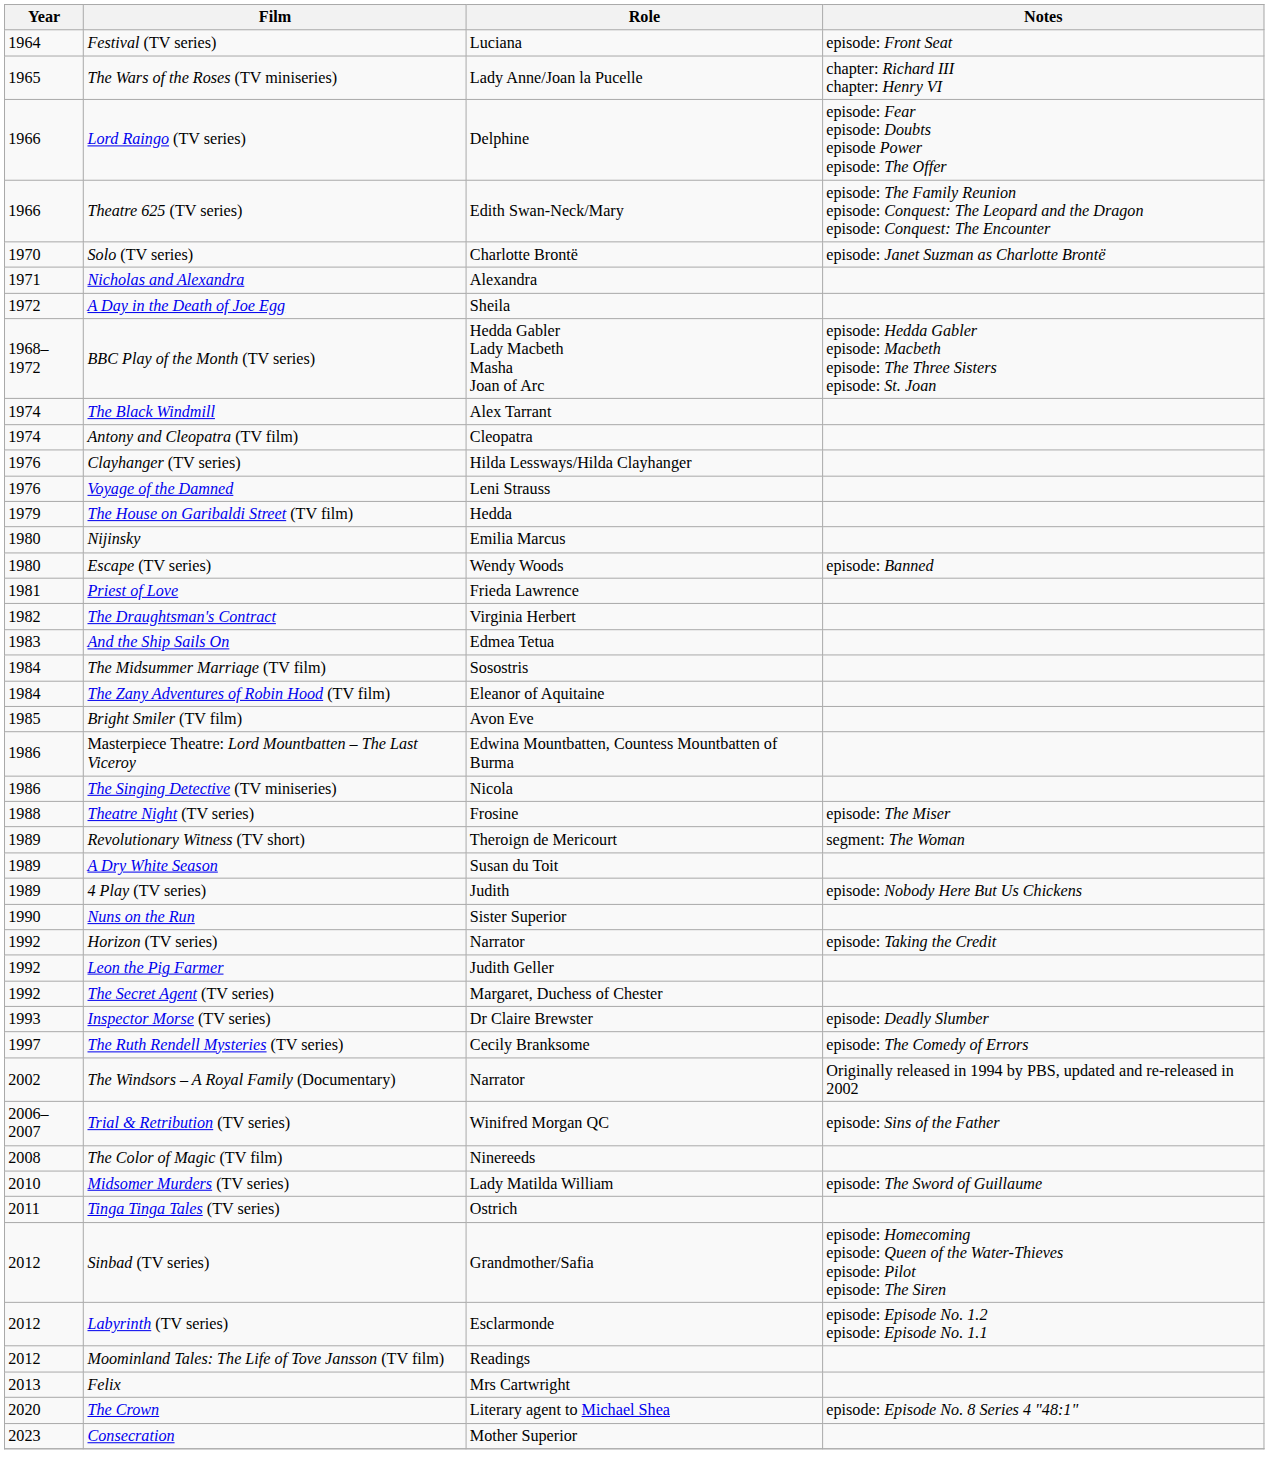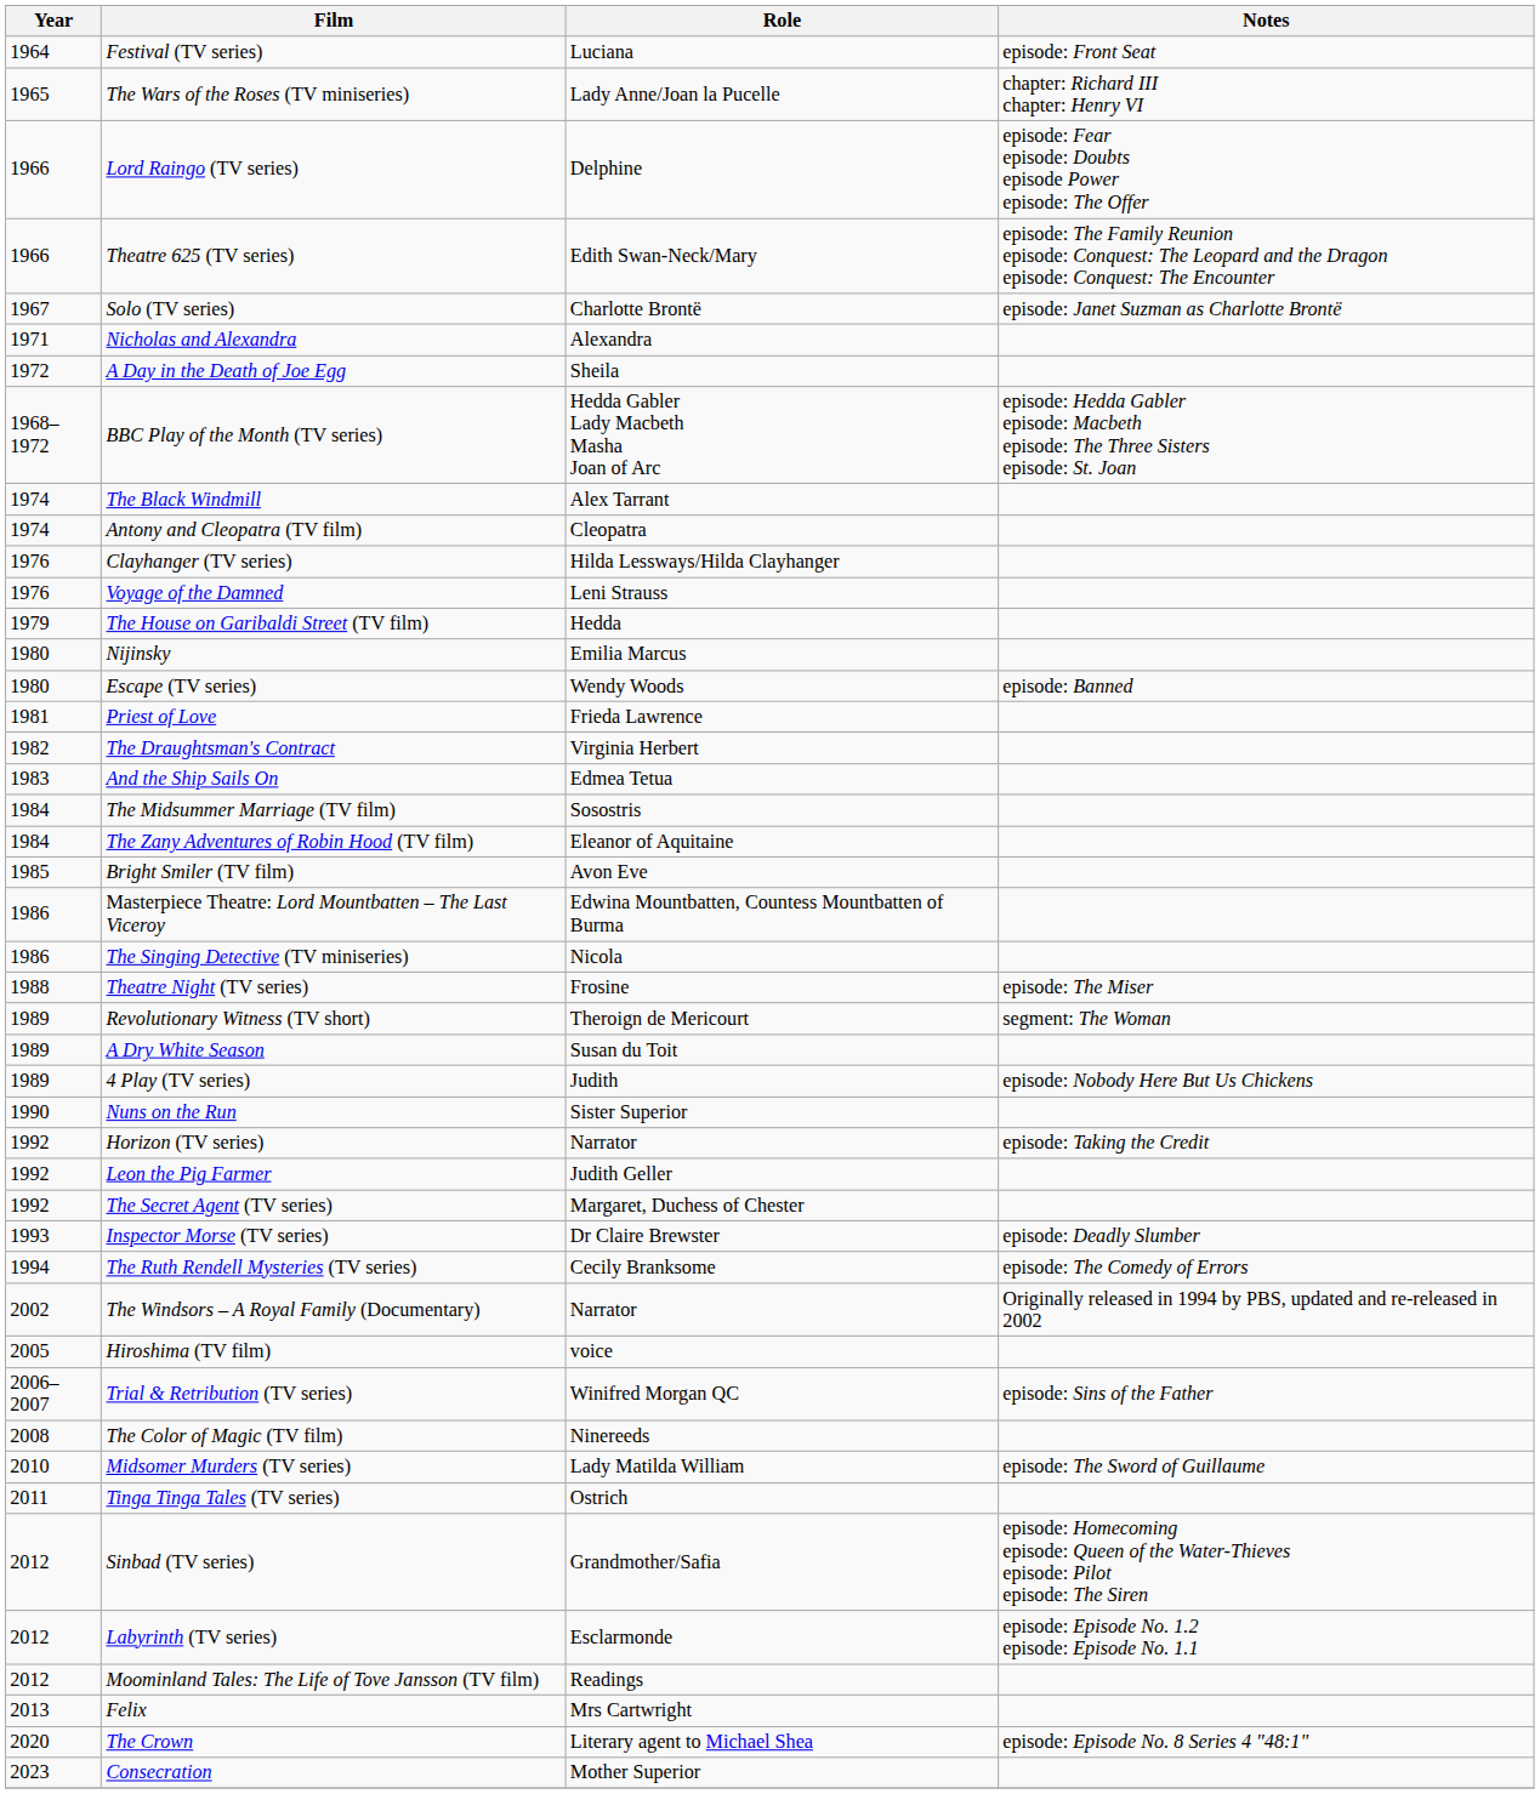Solo (TV series) | Year: 1970 -> 1967
The Ruth Rendell Mysteries (TV series) | Year: 1997 -> 1994
+ row: 2005 | Hiroshima (TV film) | voice
